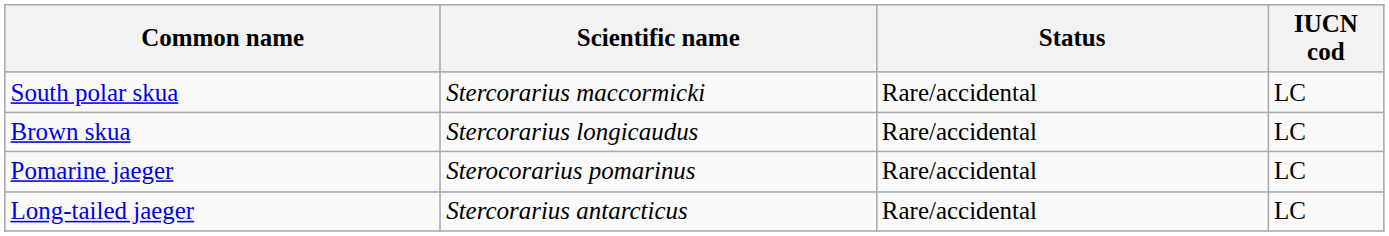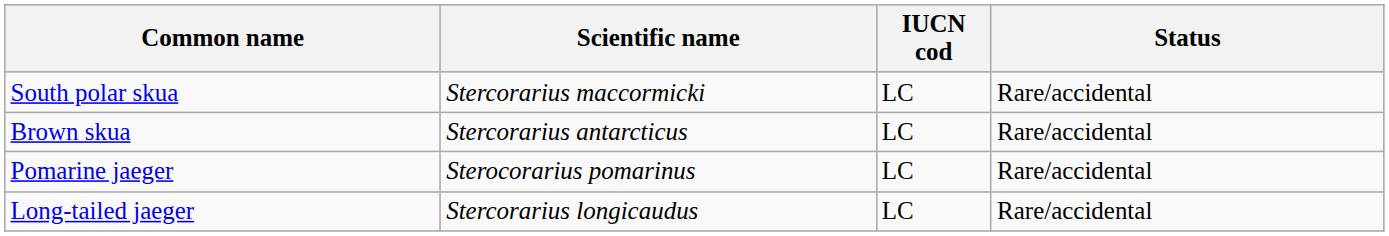columns swapped: Status <-> IUCN cod
Brown skua | Scientific name: Stercorarius longicaudus -> Stercorarius antarcticus
Long-tailed jaeger | Scientific name: Stercorarius antarcticus -> Stercorarius longicaudus
